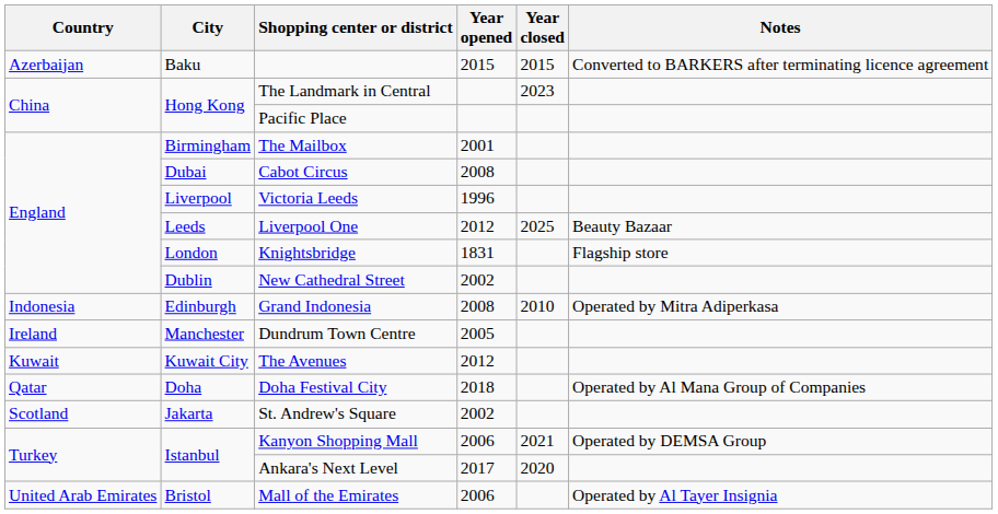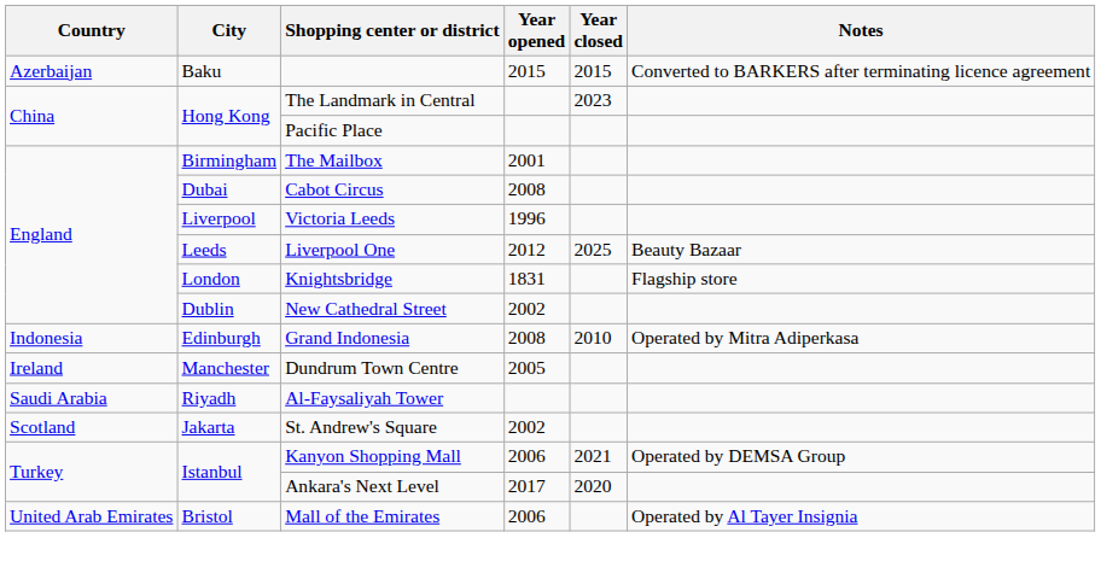- row: Kuwait | Kuwait City | The Avenues | 2012
- row: Qatar | Doha | Doha Festival City | 2018 | Operated by Al Mana Group of Companies
+ row: Saudi Arabia | Riyadh | Al-Faysaliyah Tower
